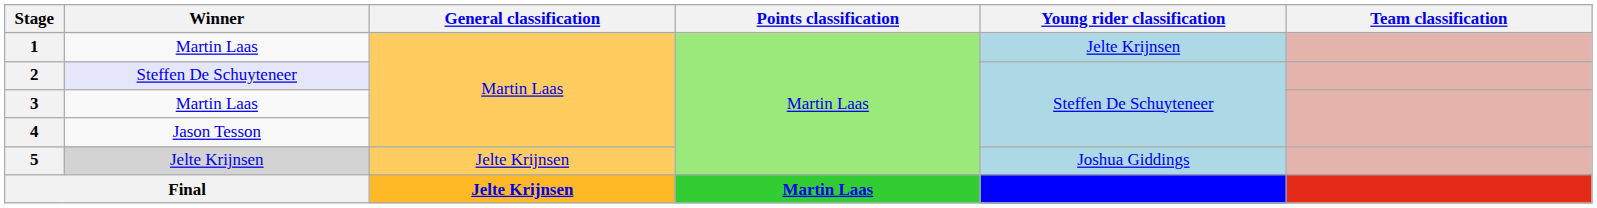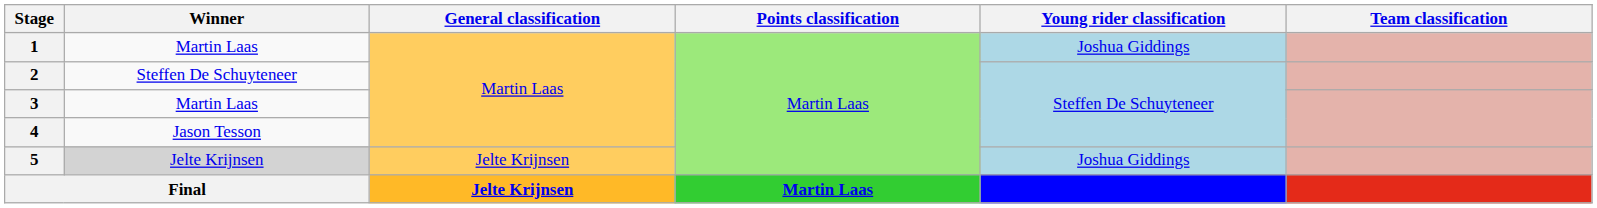1 | Young rider classification: Jelte Krijnsen -> Joshua Giddings
2 | Winner: lavender background -> no background
